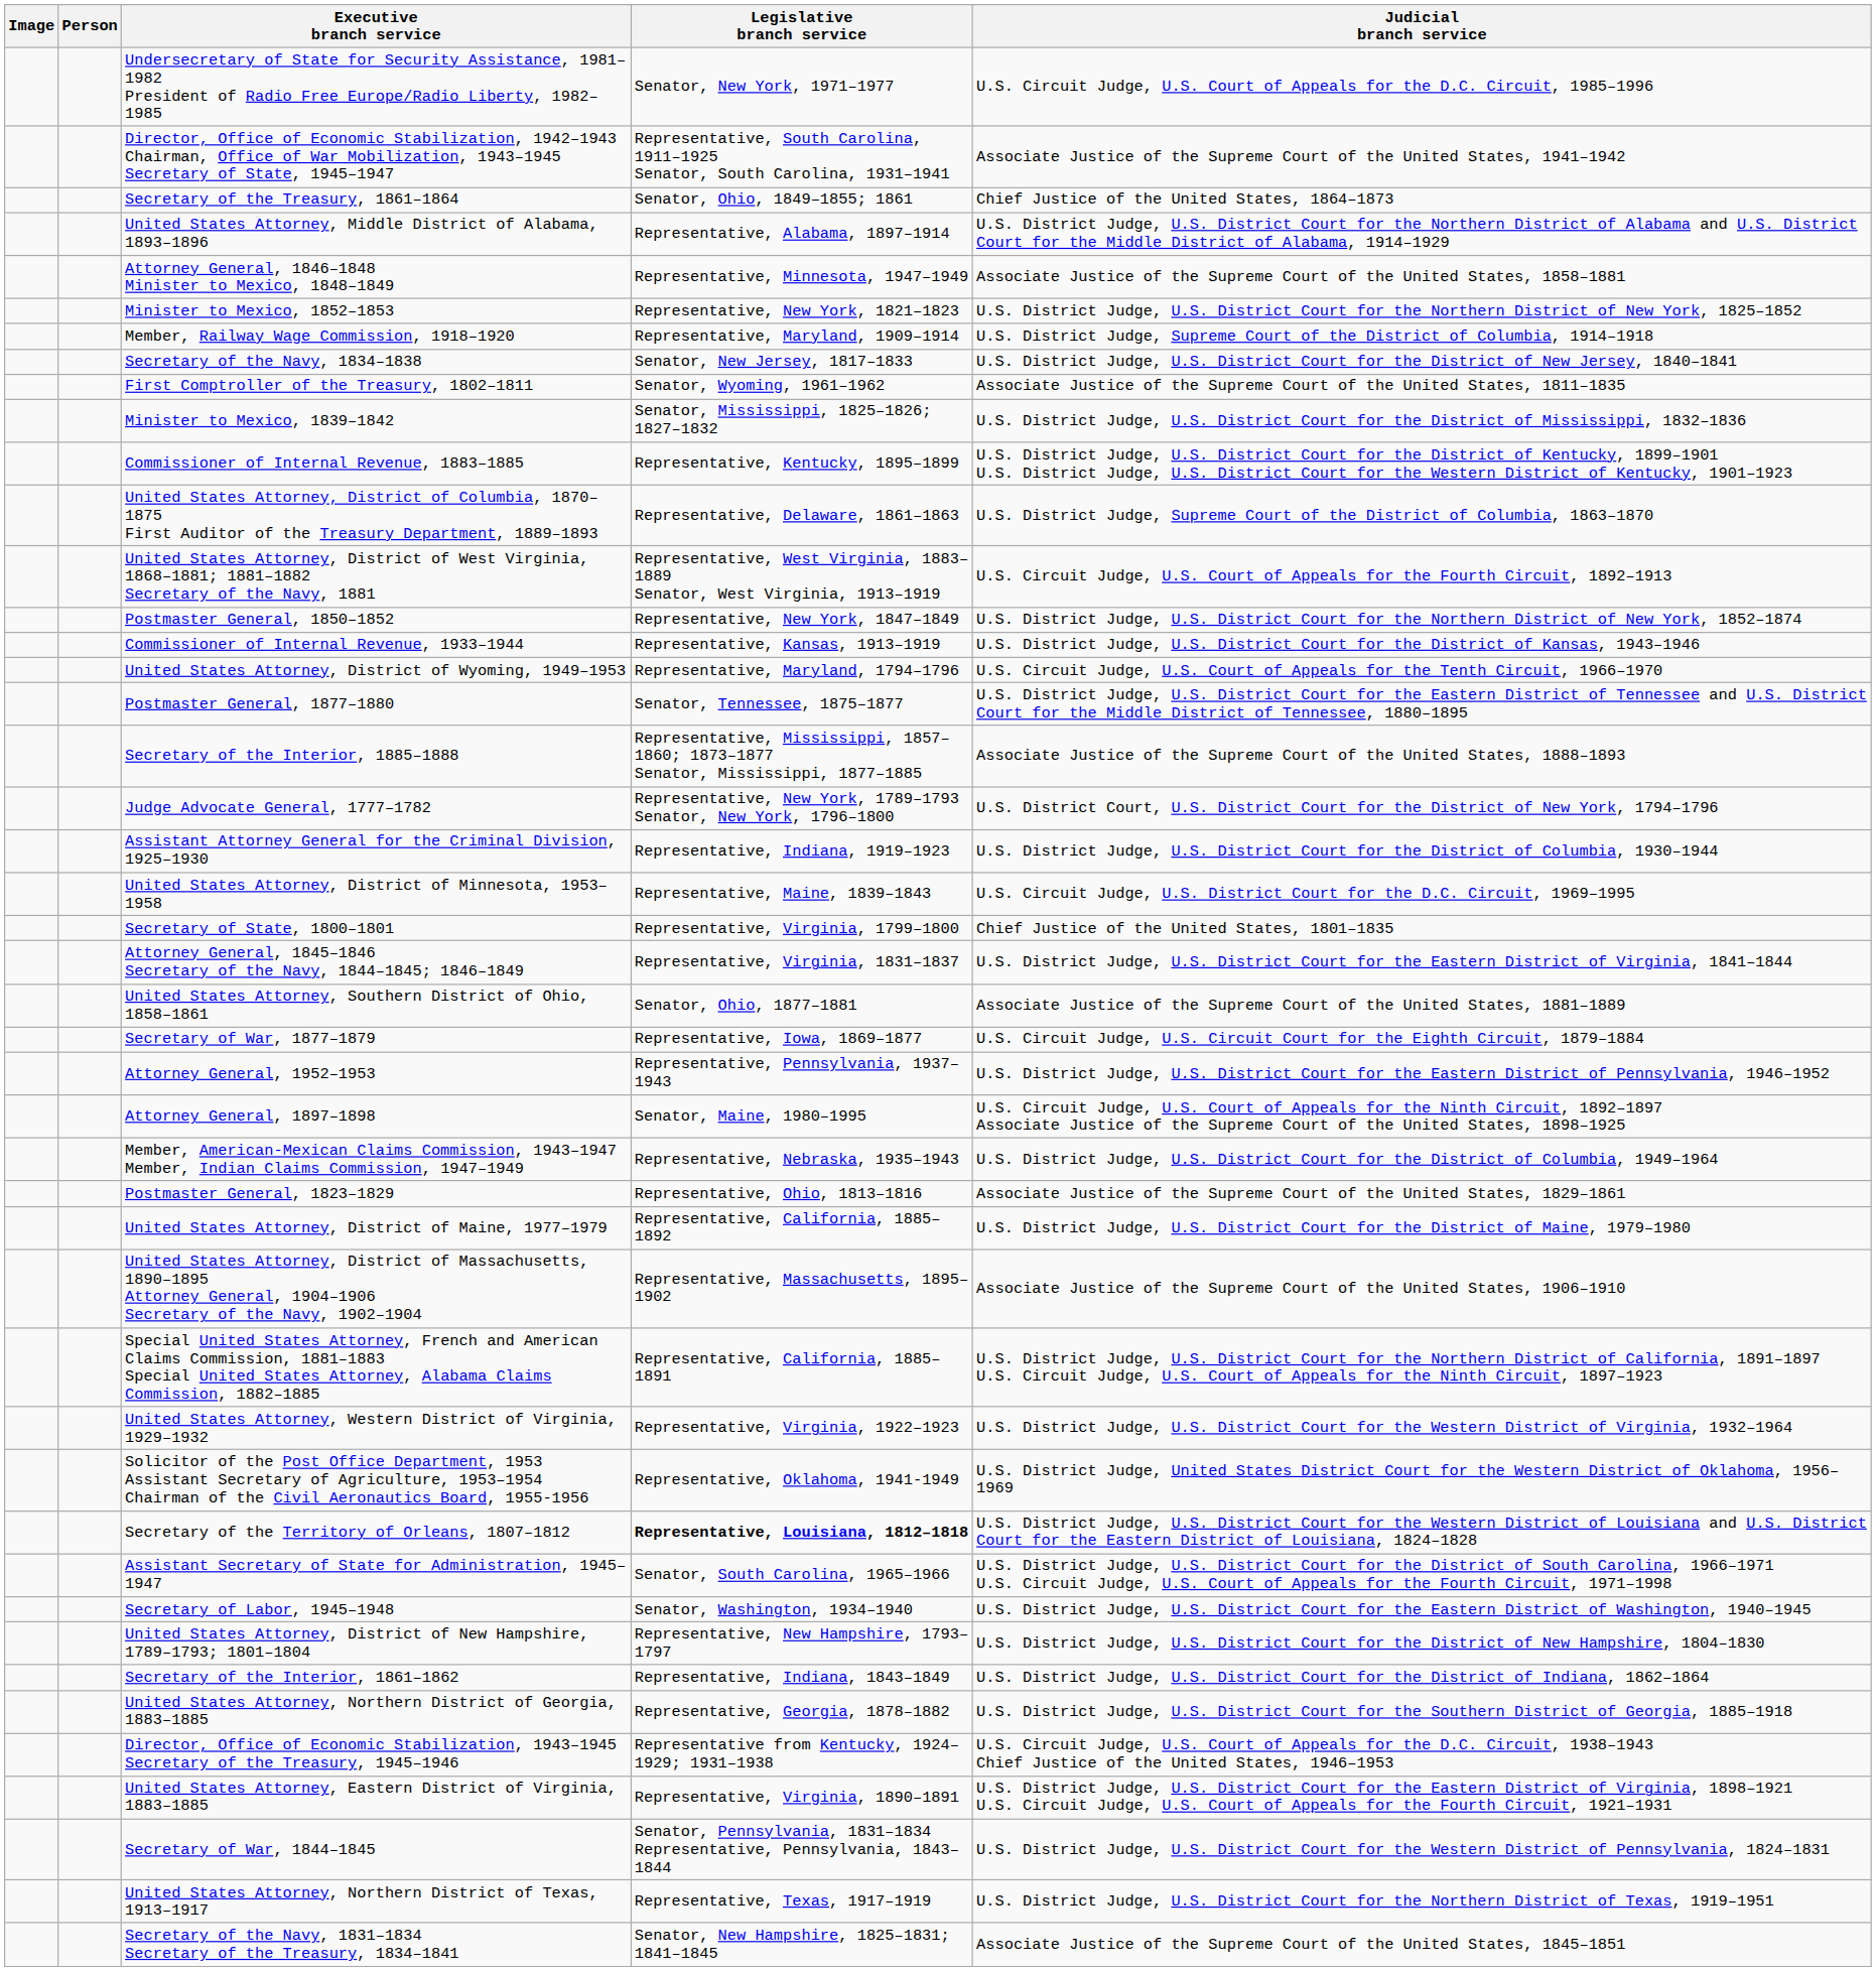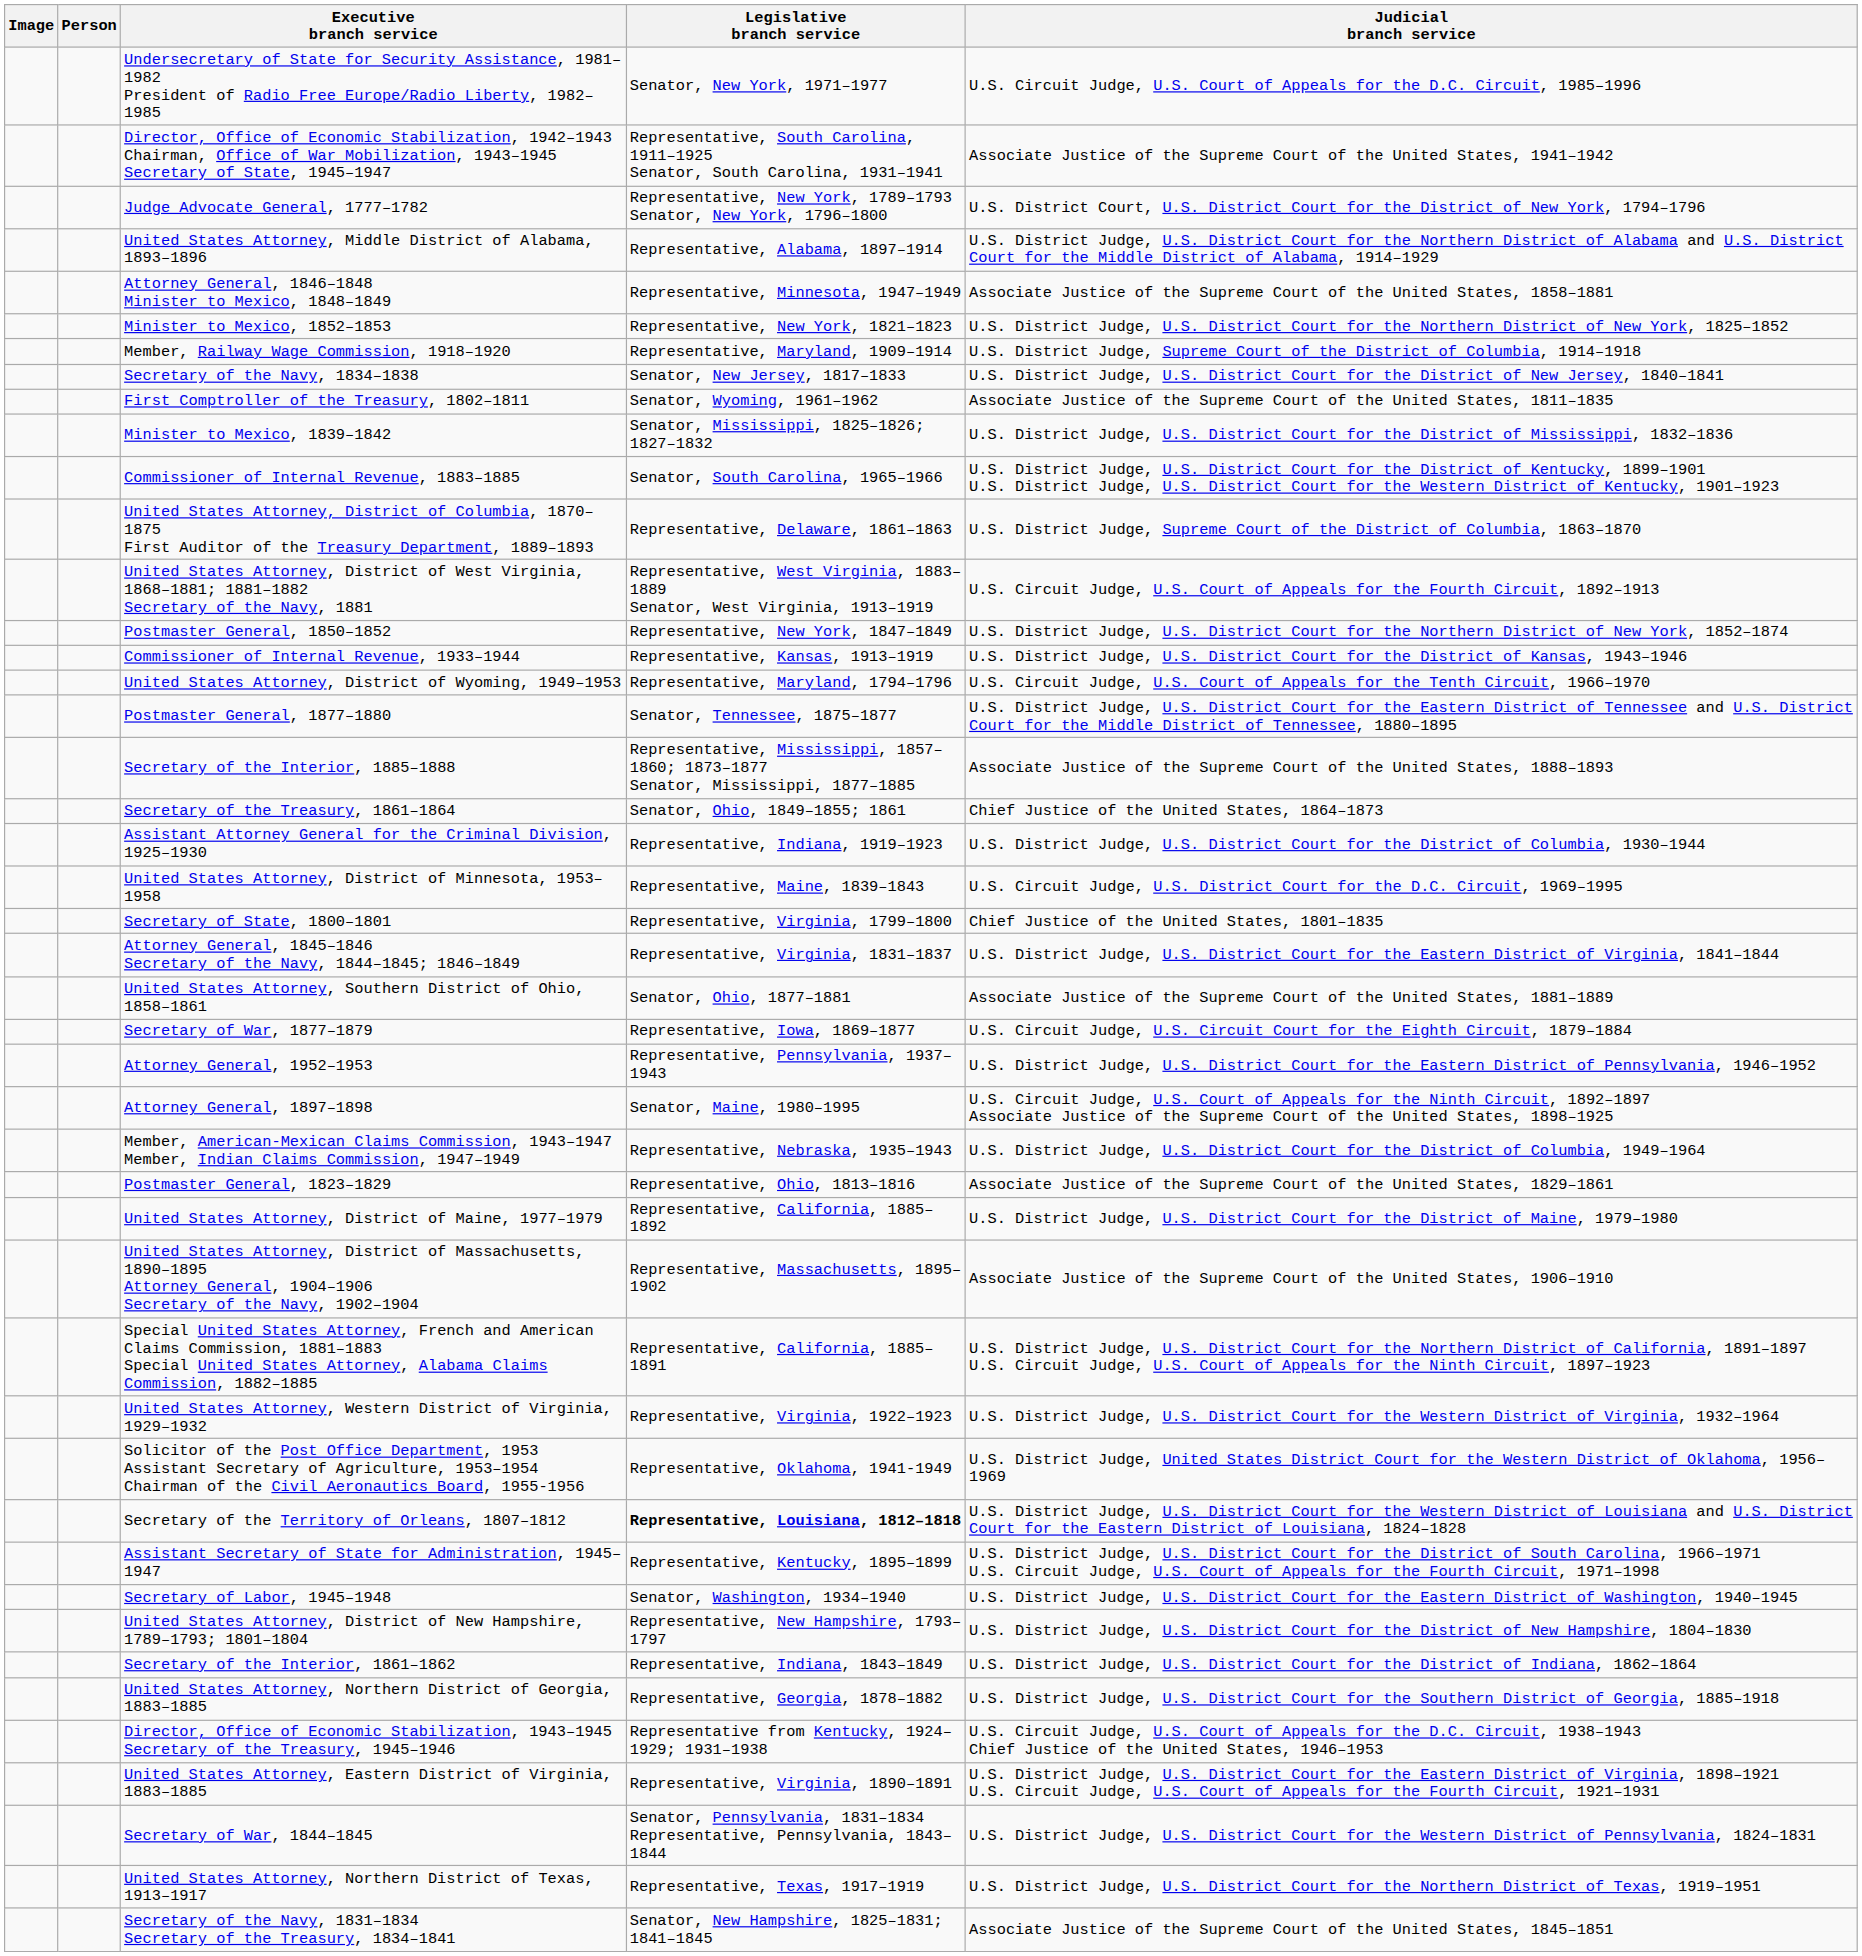rows swapped: Secretary of the Treasury, 1861–1864 <-> Judge Advocate General, 1777–1782
Commissioner of Internal Revenue, 1883–1885 | Legislative branch service: Representative, Kentucky, 1895–1899 -> Senator, South Carolina, 1965–1966
Assistant Secretary of State for Administration, 1945–1947 | Legislative branch service: Senator, South Carolina, 1965–1966 -> Representative, Kentucky, 1895–1899
